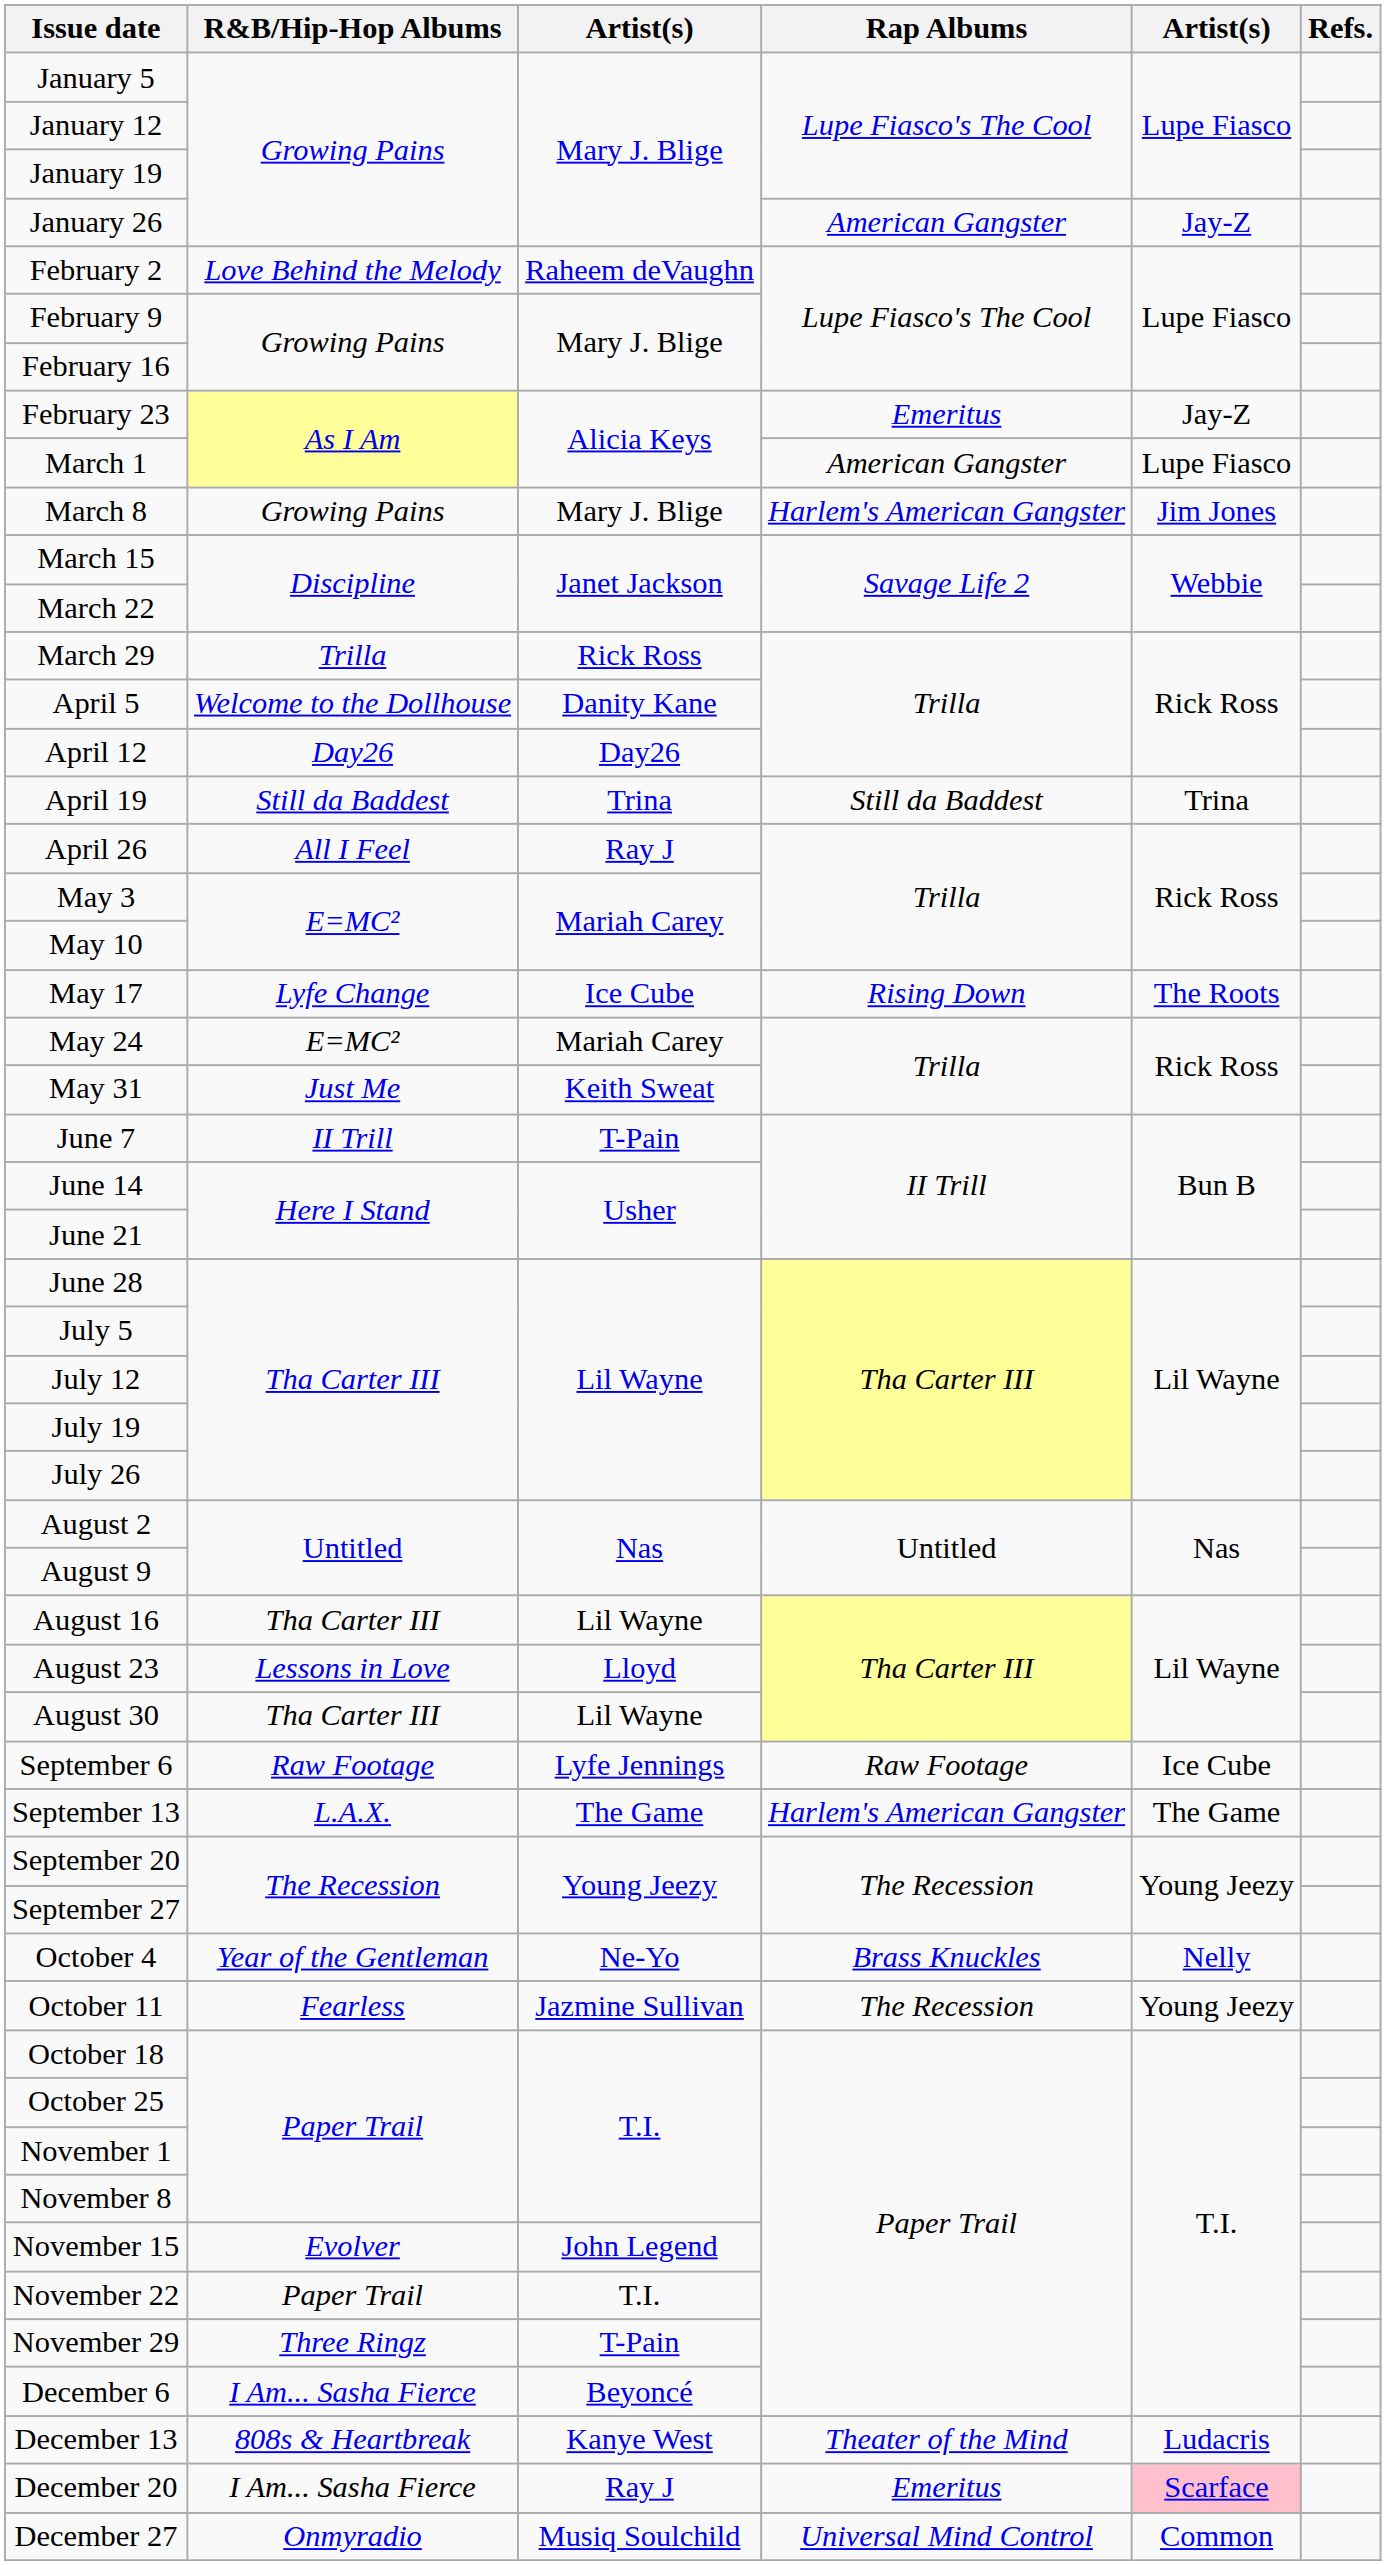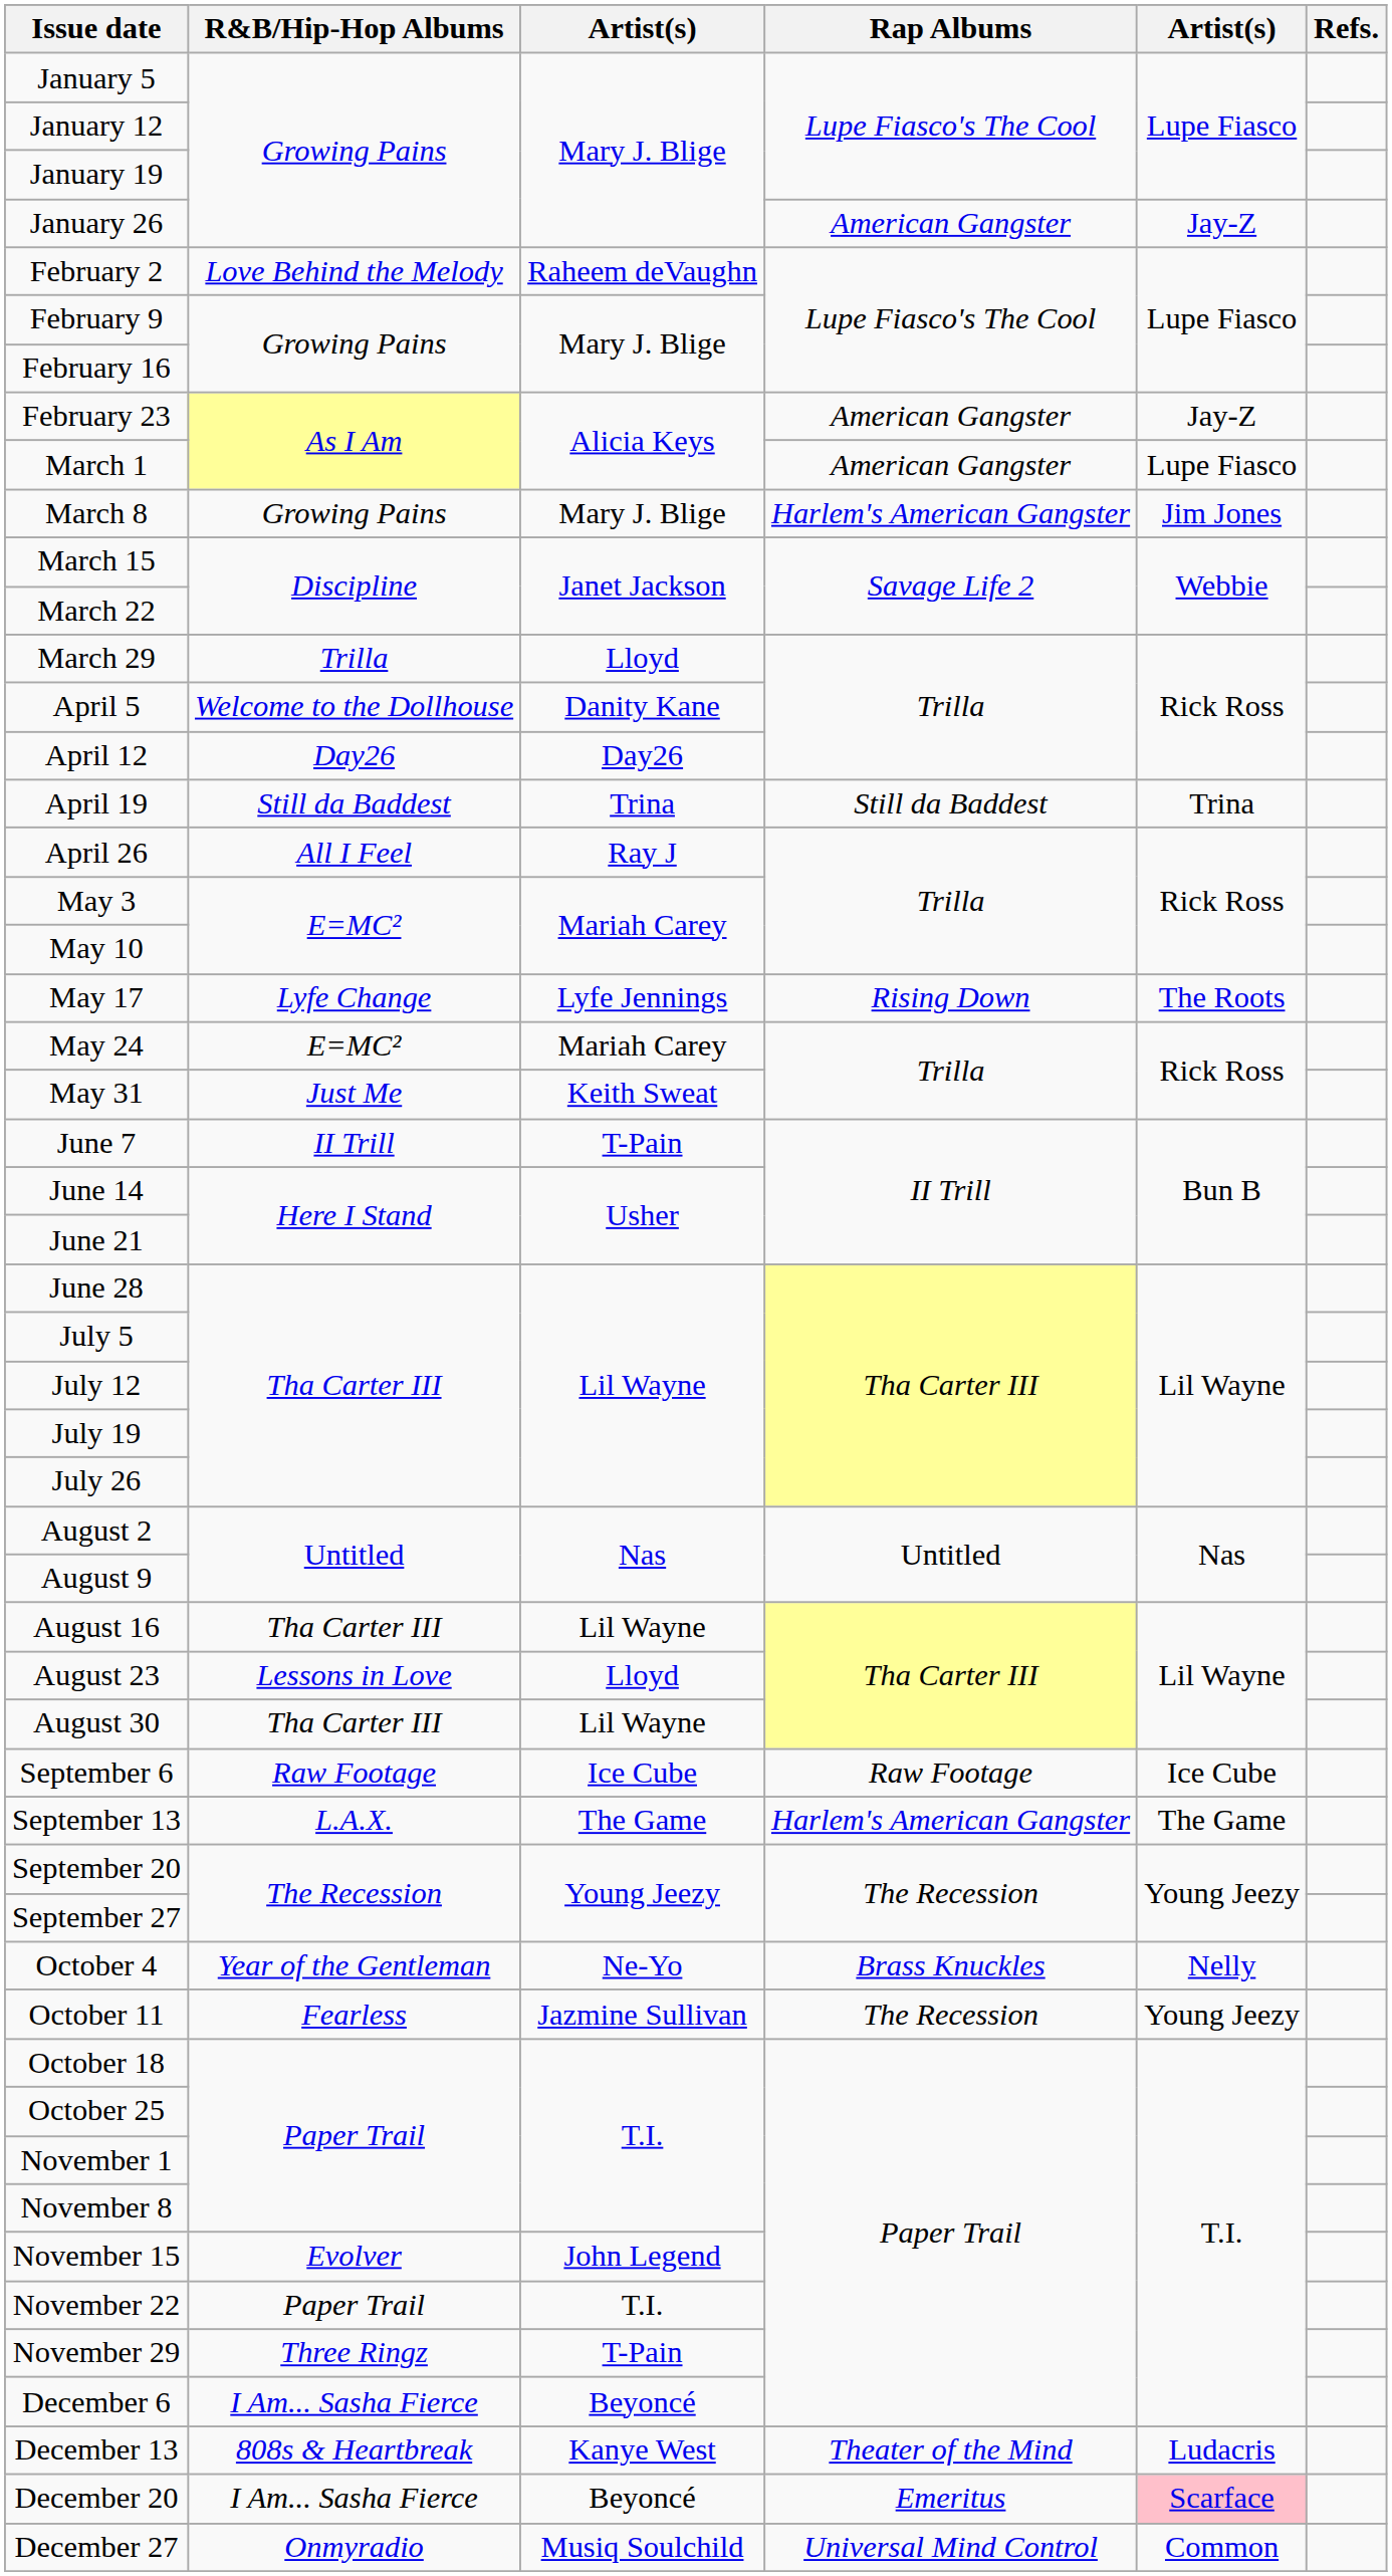February 23 | Rap Albums: Emeritus -> American Gangster
March 29 | column 3: Rick Ross -> Lloyd
May 17 | column 3: Ice Cube -> Lyfe Jennings
September 6 | column 3: Lyfe Jennings -> Ice Cube
December 20 | column 3: Ray J -> Beyoncé
